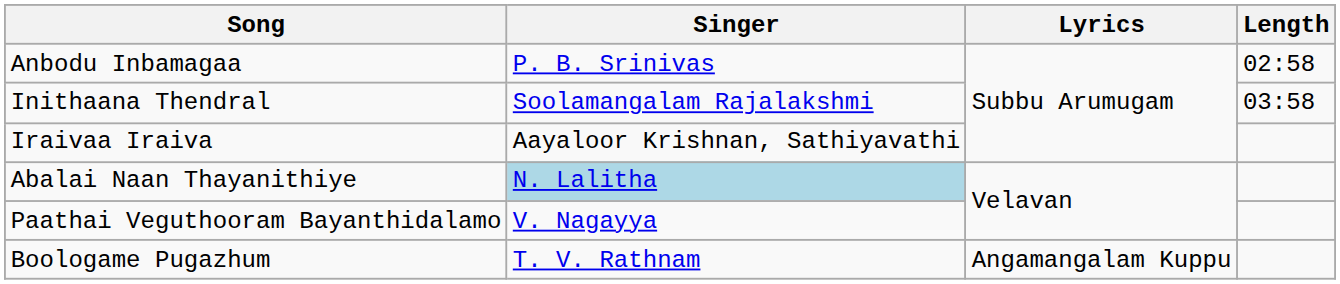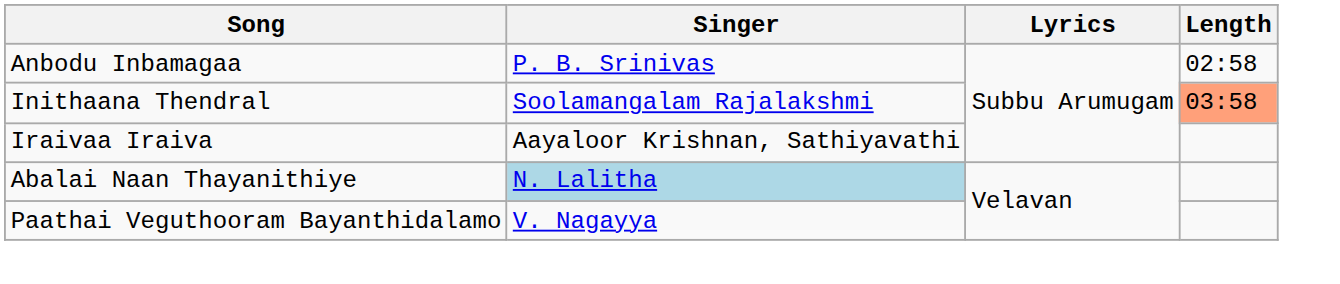Inithaana Thendral | Length: no background -> lightsalmon background
- row: Boologame Pugazhum | T. V. Rathnam | Angamangalam Kuppu
